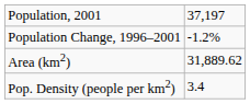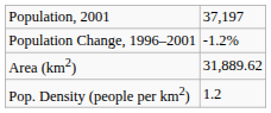Pop. Density (people per km2) | column 2: 3.4 -> 1.2
